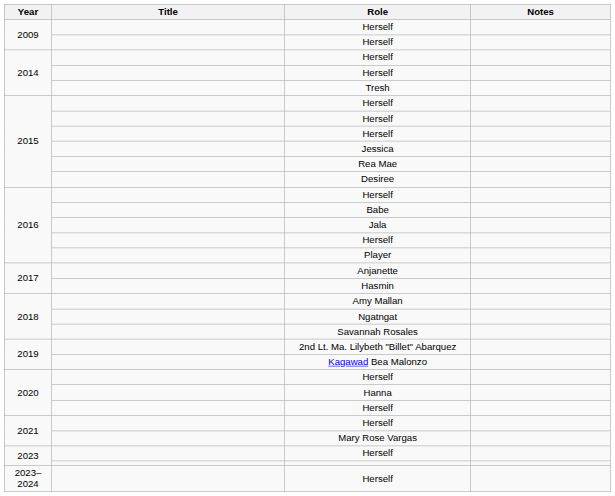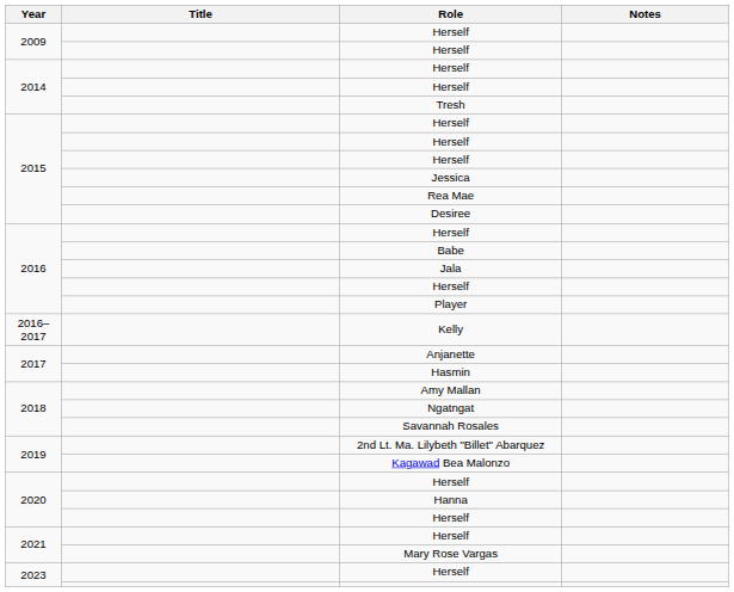+ row: 2016–2017 | Kelly
- row: 2023–2024 | Herself
